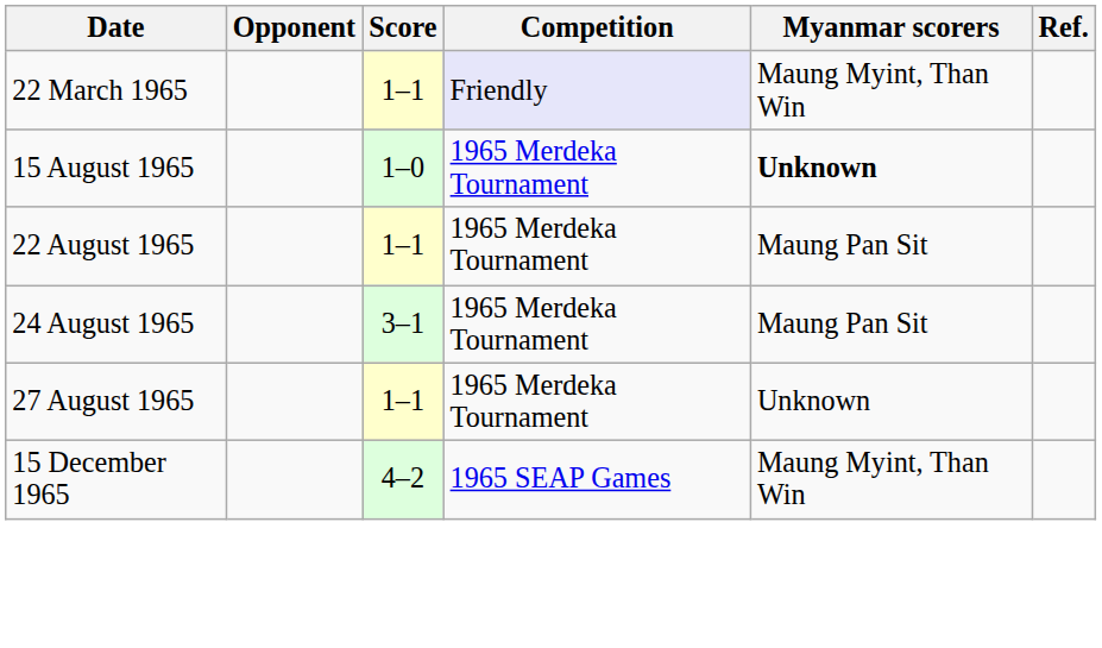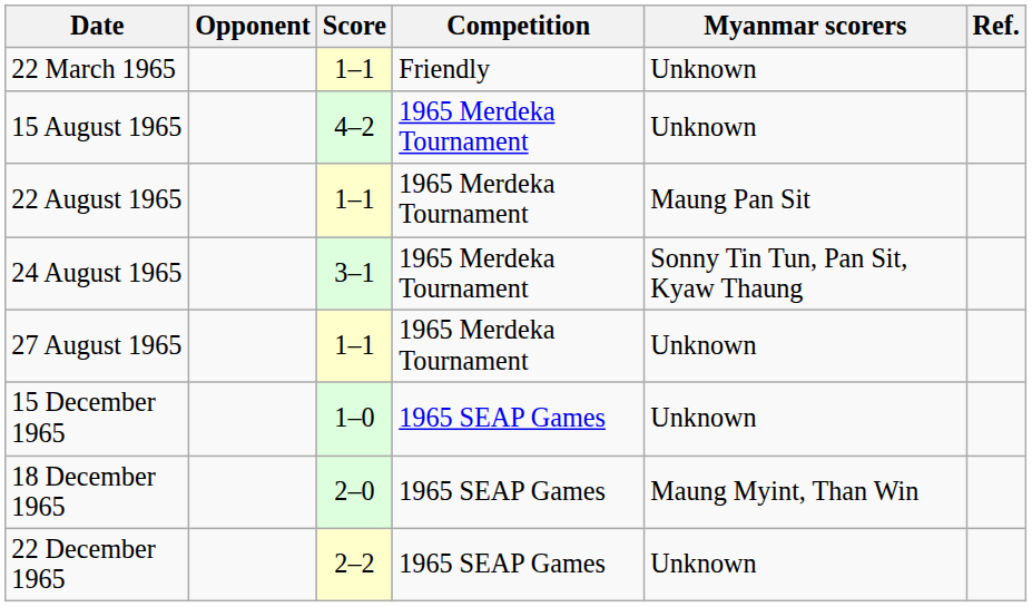22 March 1965 | Competition: lavender background -> no background
22 March 1965 | Myanmar scorers: Maung Myint, Than Win -> Unknown
15 August 1965 | Score: 1–0 -> 4–2
15 August 1965 | Myanmar scorers: bold -> normal
24 August 1965 | Myanmar scorers: Maung Pan Sit -> Sonny Tin Tun, Pan Sit, Kyaw Thaung
15 December 1965 | Score: 4–2 -> 1–0
15 December 1965 | Myanmar scorers: Maung Myint, Than Win -> Unknown
+ row: 18 December 1965 | 2–0 | 1965 SEAP Games | Maung Myint, Than Win
+ row: 22 December 1965 | 2–2 | 1965 SEAP Games | Unknown
